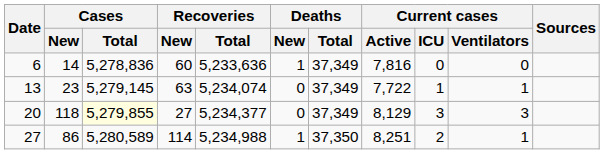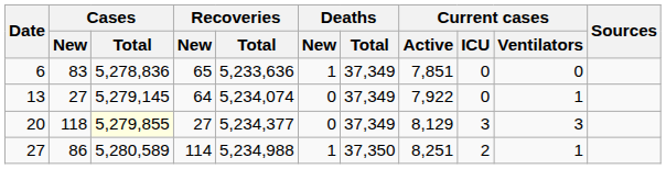6 | Cases / New: 14 -> 83
6 | Recoveries / New: 60 -> 65
6 | Current cases / Active: 7,816 -> 7,851
13 | Cases / New: 23 -> 27
13 | Recoveries / New: 63 -> 64
13 | Current cases / Active: 7,722 -> 7,922
13 | Current cases / ICU: 1 -> 0
